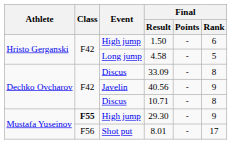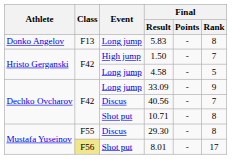+ row: Donko Angelov | F13 | Long jump | 5.83 | - | 8
1.50 | Final / Rank: 6 -> 7
33.09 | Event: Discus -> Long jump
33.09 | Final / Rank: 8 -> 9
40.56 | Event: Javelin -> Discus
40.56 | Final / Rank: 9 -> 7
10.71 | Event: Discus -> Shot put
29.30 | Class: bold -> normal
29.30 | Event: High jump -> Discus
29.30 | Final / Rank: 9 -> 8
8.01 | Class: no background -> khaki background
